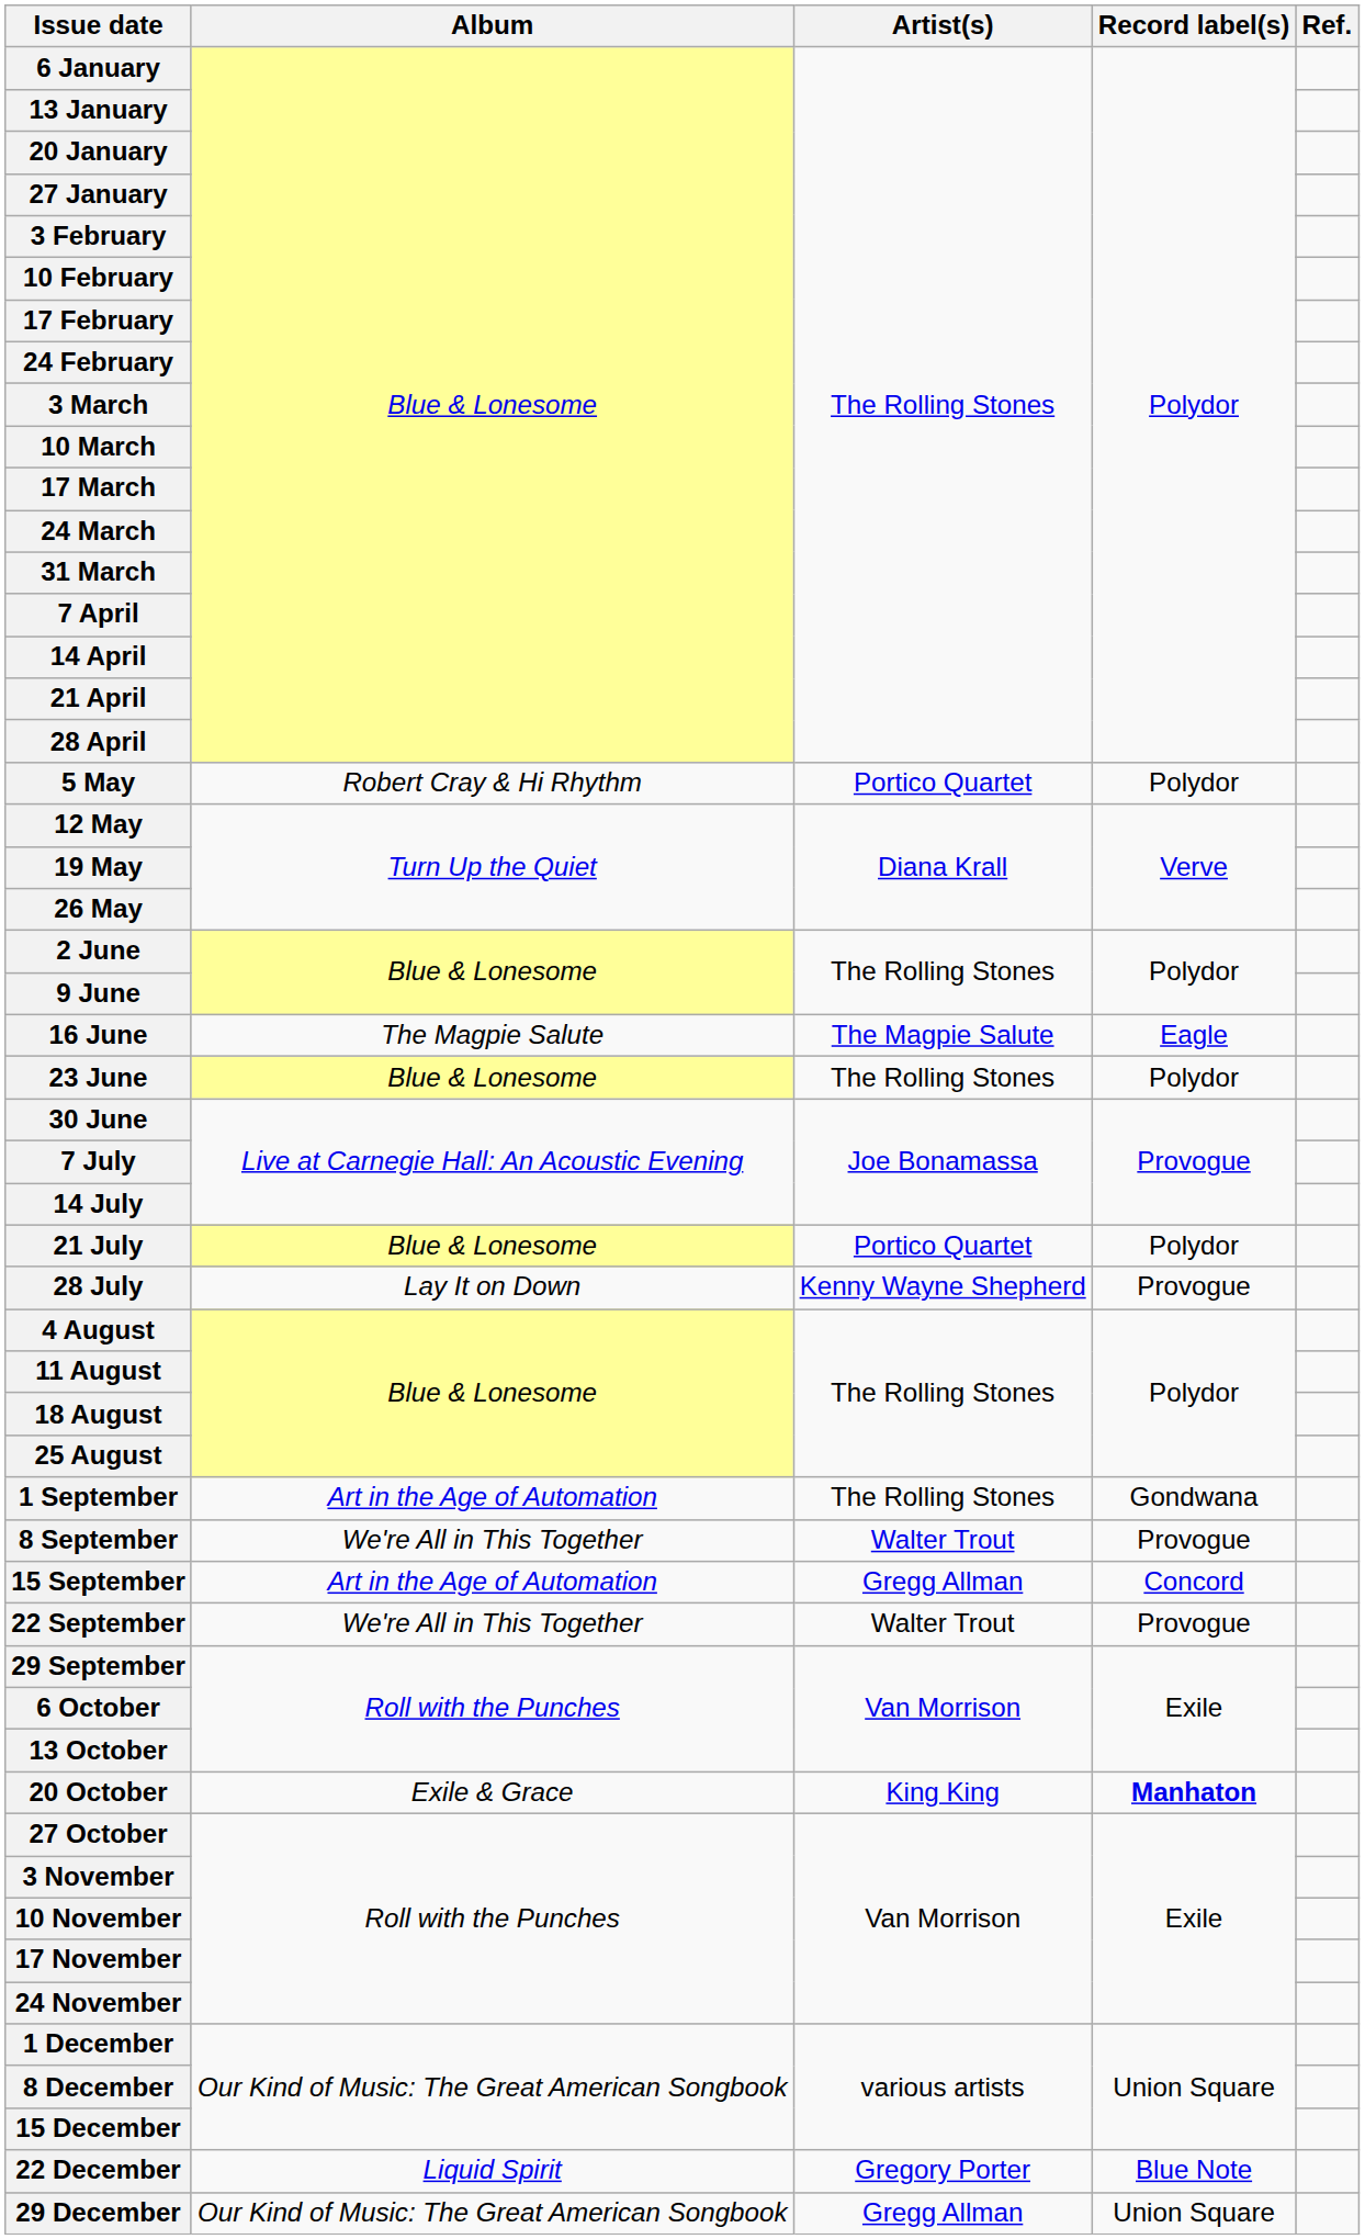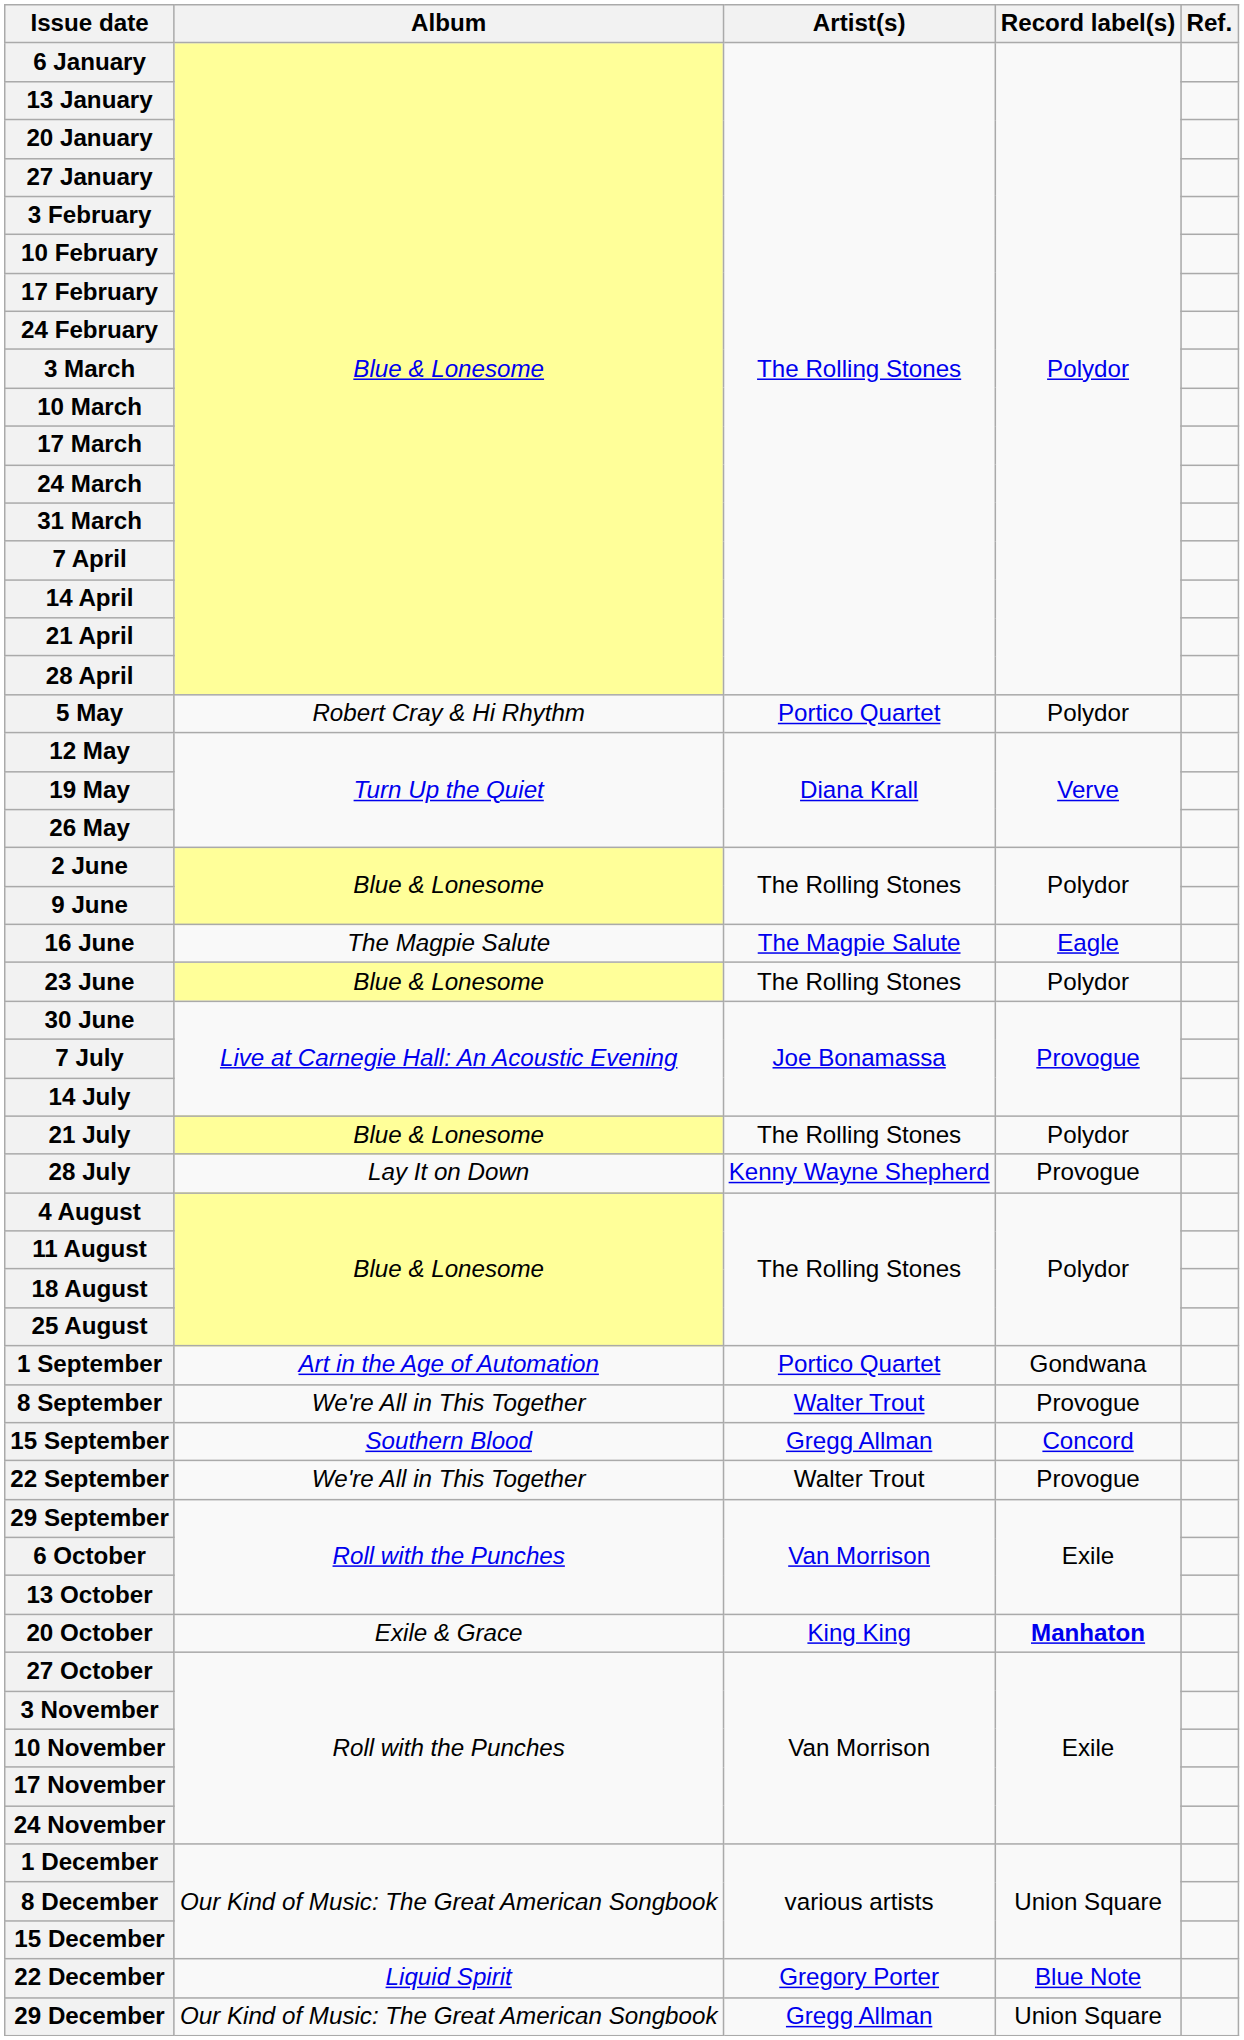21 July | Artist(s): Portico Quartet -> The Rolling Stones
1 September | Artist(s): The Rolling Stones -> Portico Quartet
15 September | Album: Art in the Age of Automation -> Southern Blood
